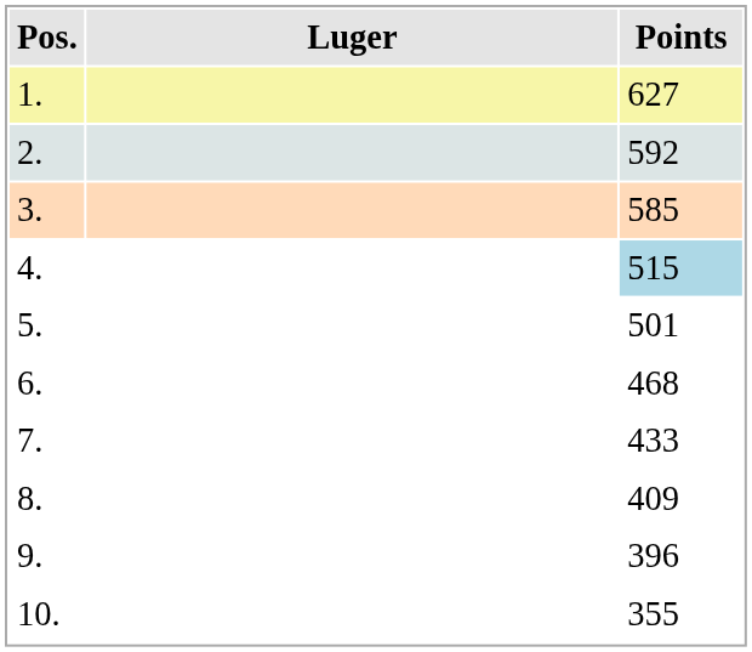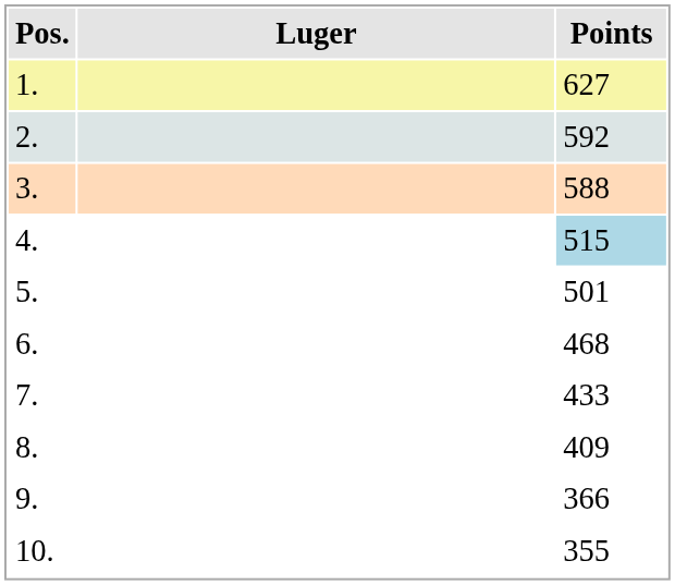3. | Points: 585 -> 588
9. | Points: 396 -> 366
